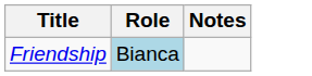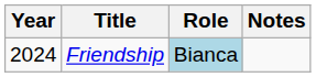+ column: Year | 2024
